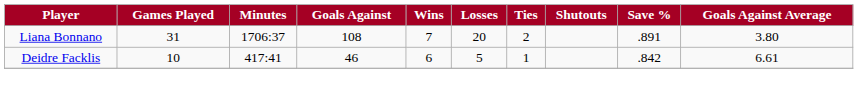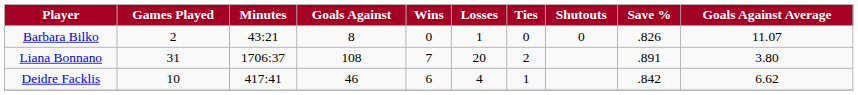+ row: Barbara Bilko | 2 | 43:21 | 8 | 0 | 1 | 0 | 0 | .826 | 11.07
Deidre Facklis | Losses: 5 -> 4
Deidre Facklis | Goals Against Average: 6.61 -> 6.62
